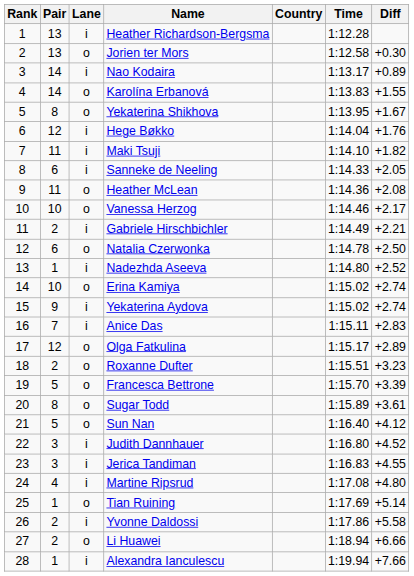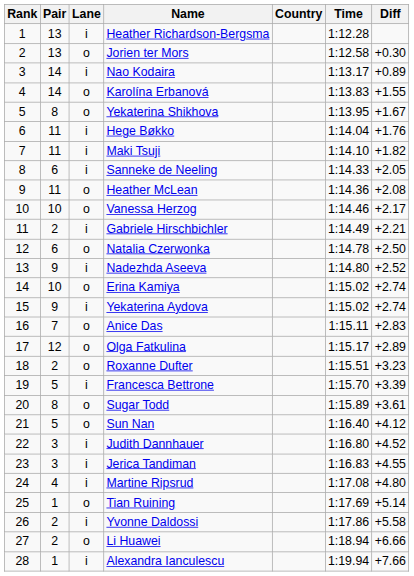Hege Bøkko | Pair: 12 -> 11
Nadezhda Aseeva | Pair: 1 -> 9
Anice Das | Lane: i -> o
Francesca Bettrone | Lane: o -> i
